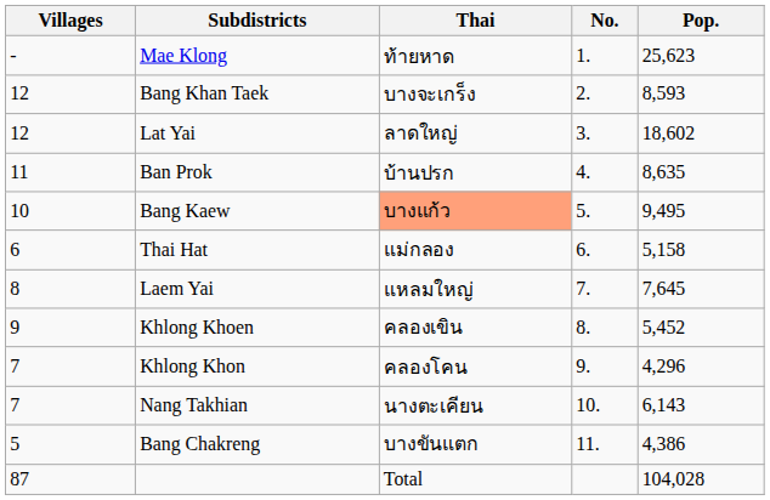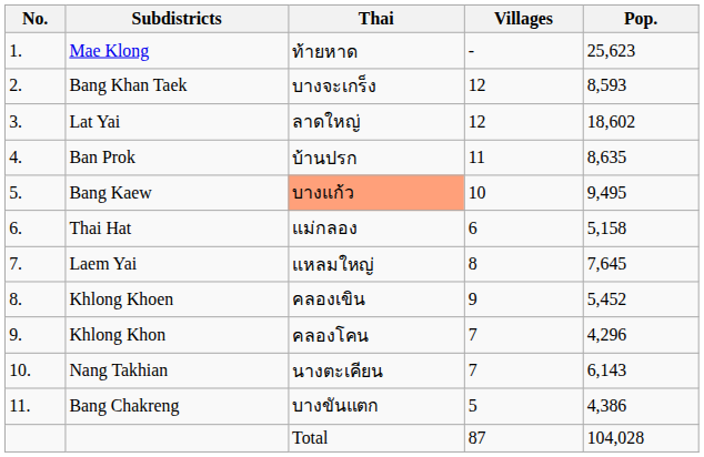columns swapped: No. <-> Villages
